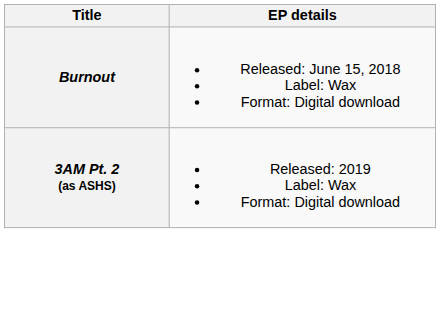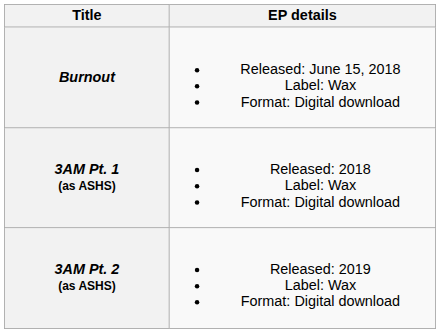+ row: 3AM Pt. 1 (as ASHS) | Released: 2018 Label: Wax Format: Digital download
